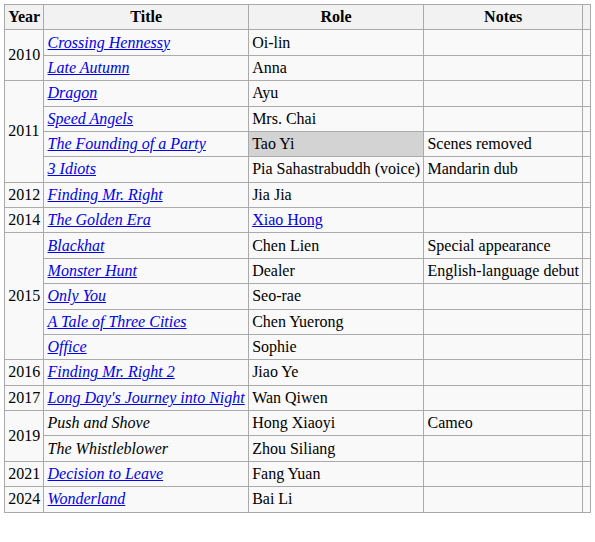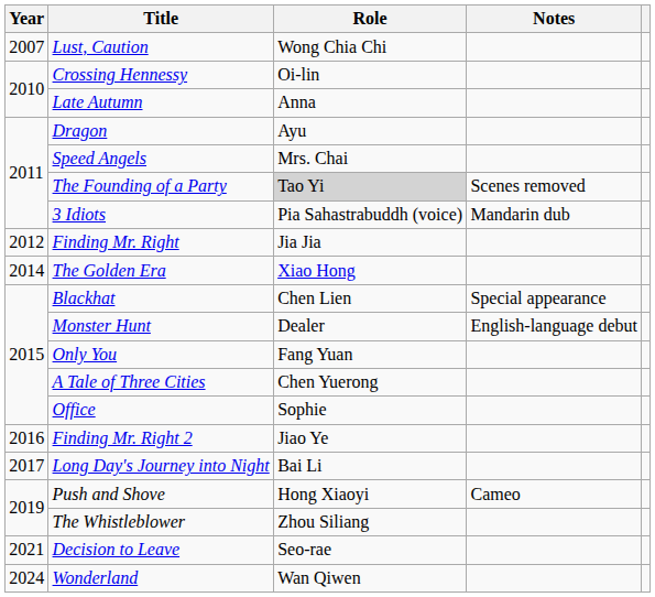+ row: 2007 | Lust, Caution | Wong Chia Chi
Only You | Role: Seo-rae -> Fang Yuan
Long Day's Journey into Night | Role: Wan Qiwen -> Bai Li
Decision to Leave | Role: Fang Yuan -> Seo-rae
Wonderland | Role: Bai Li -> Wan Qiwen
